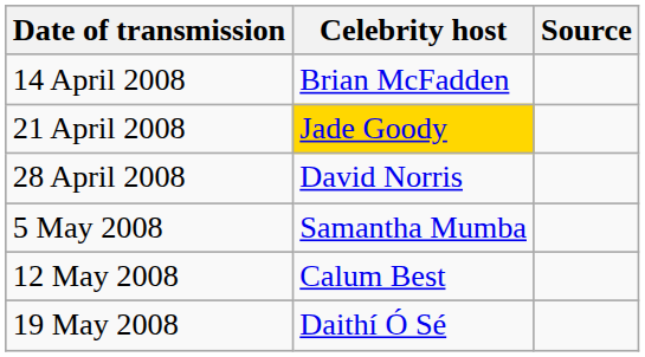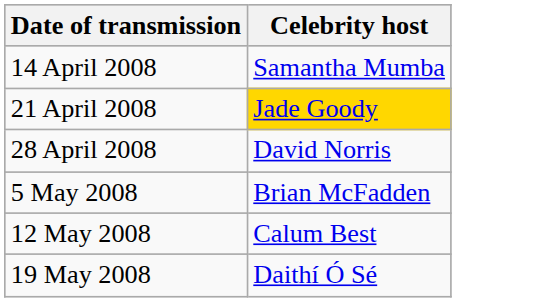- column: Source
14 April 2008 | Celebrity host: Brian McFadden -> Samantha Mumba
5 May 2008 | Celebrity host: Samantha Mumba -> Brian McFadden
